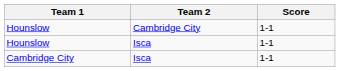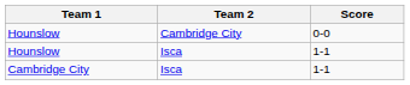Hounslow / Cambridge City | Score: 1-1 -> 0-0
